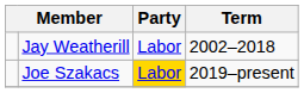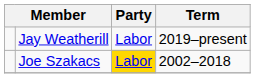Jay Weatherill | Term: 2002–2018 -> 2019–present
Joe Szakacs | Term: 2019–present -> 2002–2018
